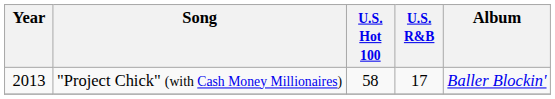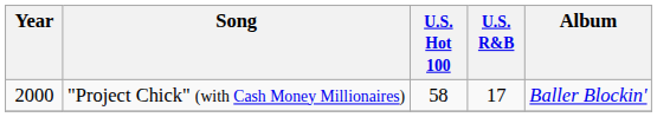"Project Chick" (with Cash Money Millionaires) | Year: 2013 -> 2000
